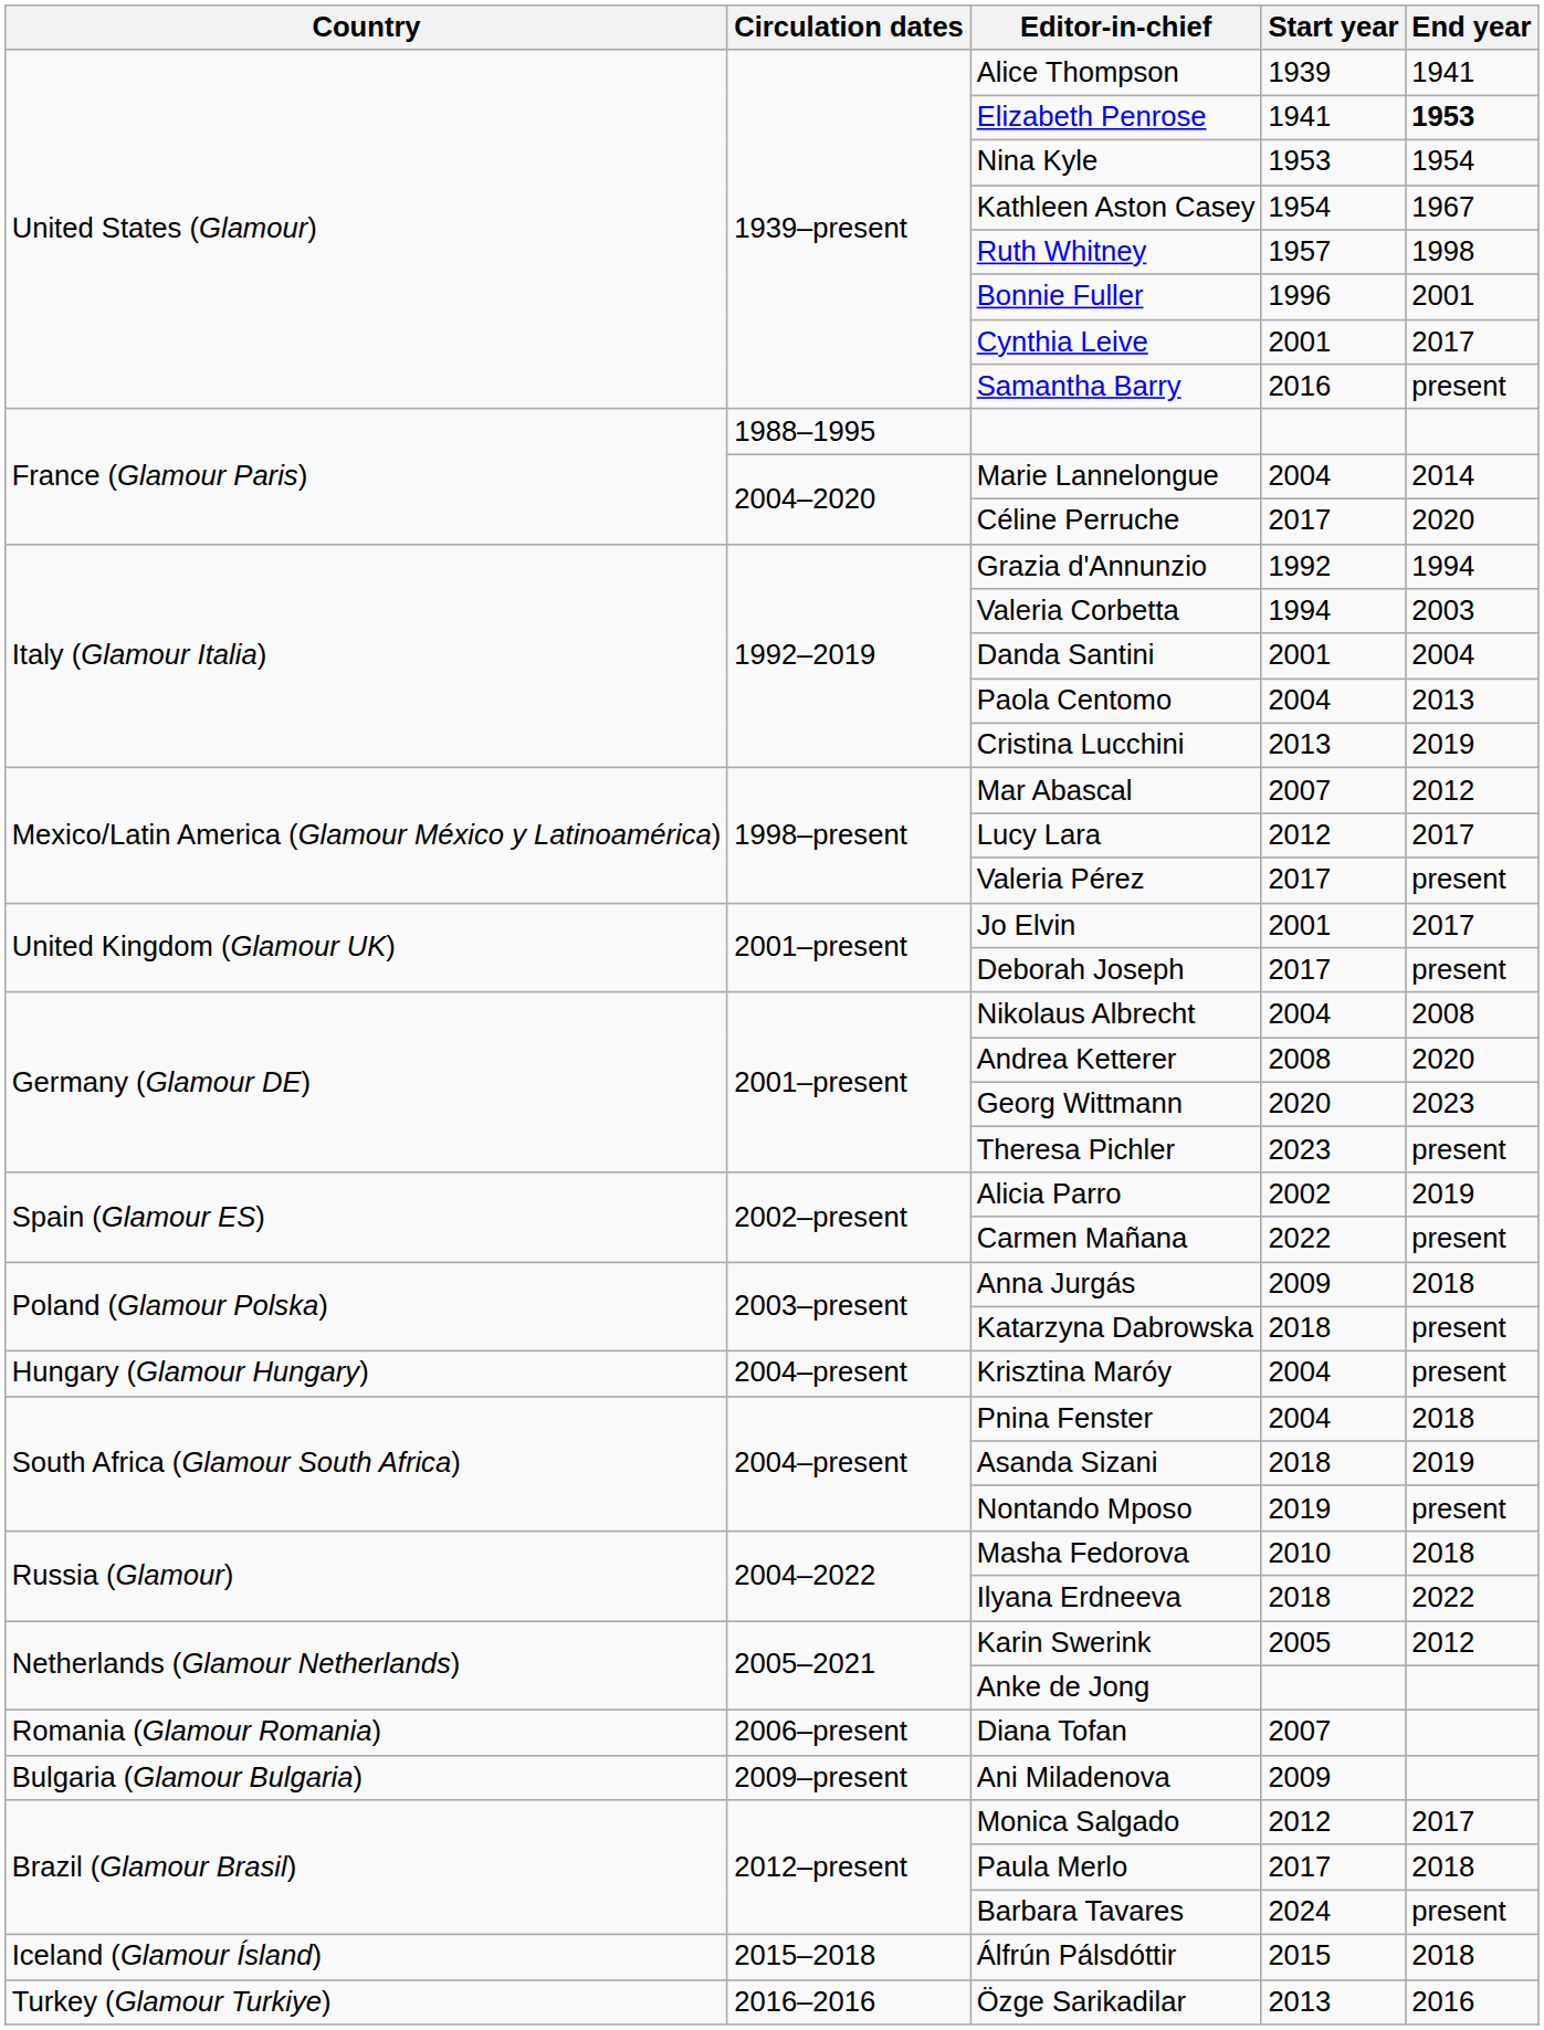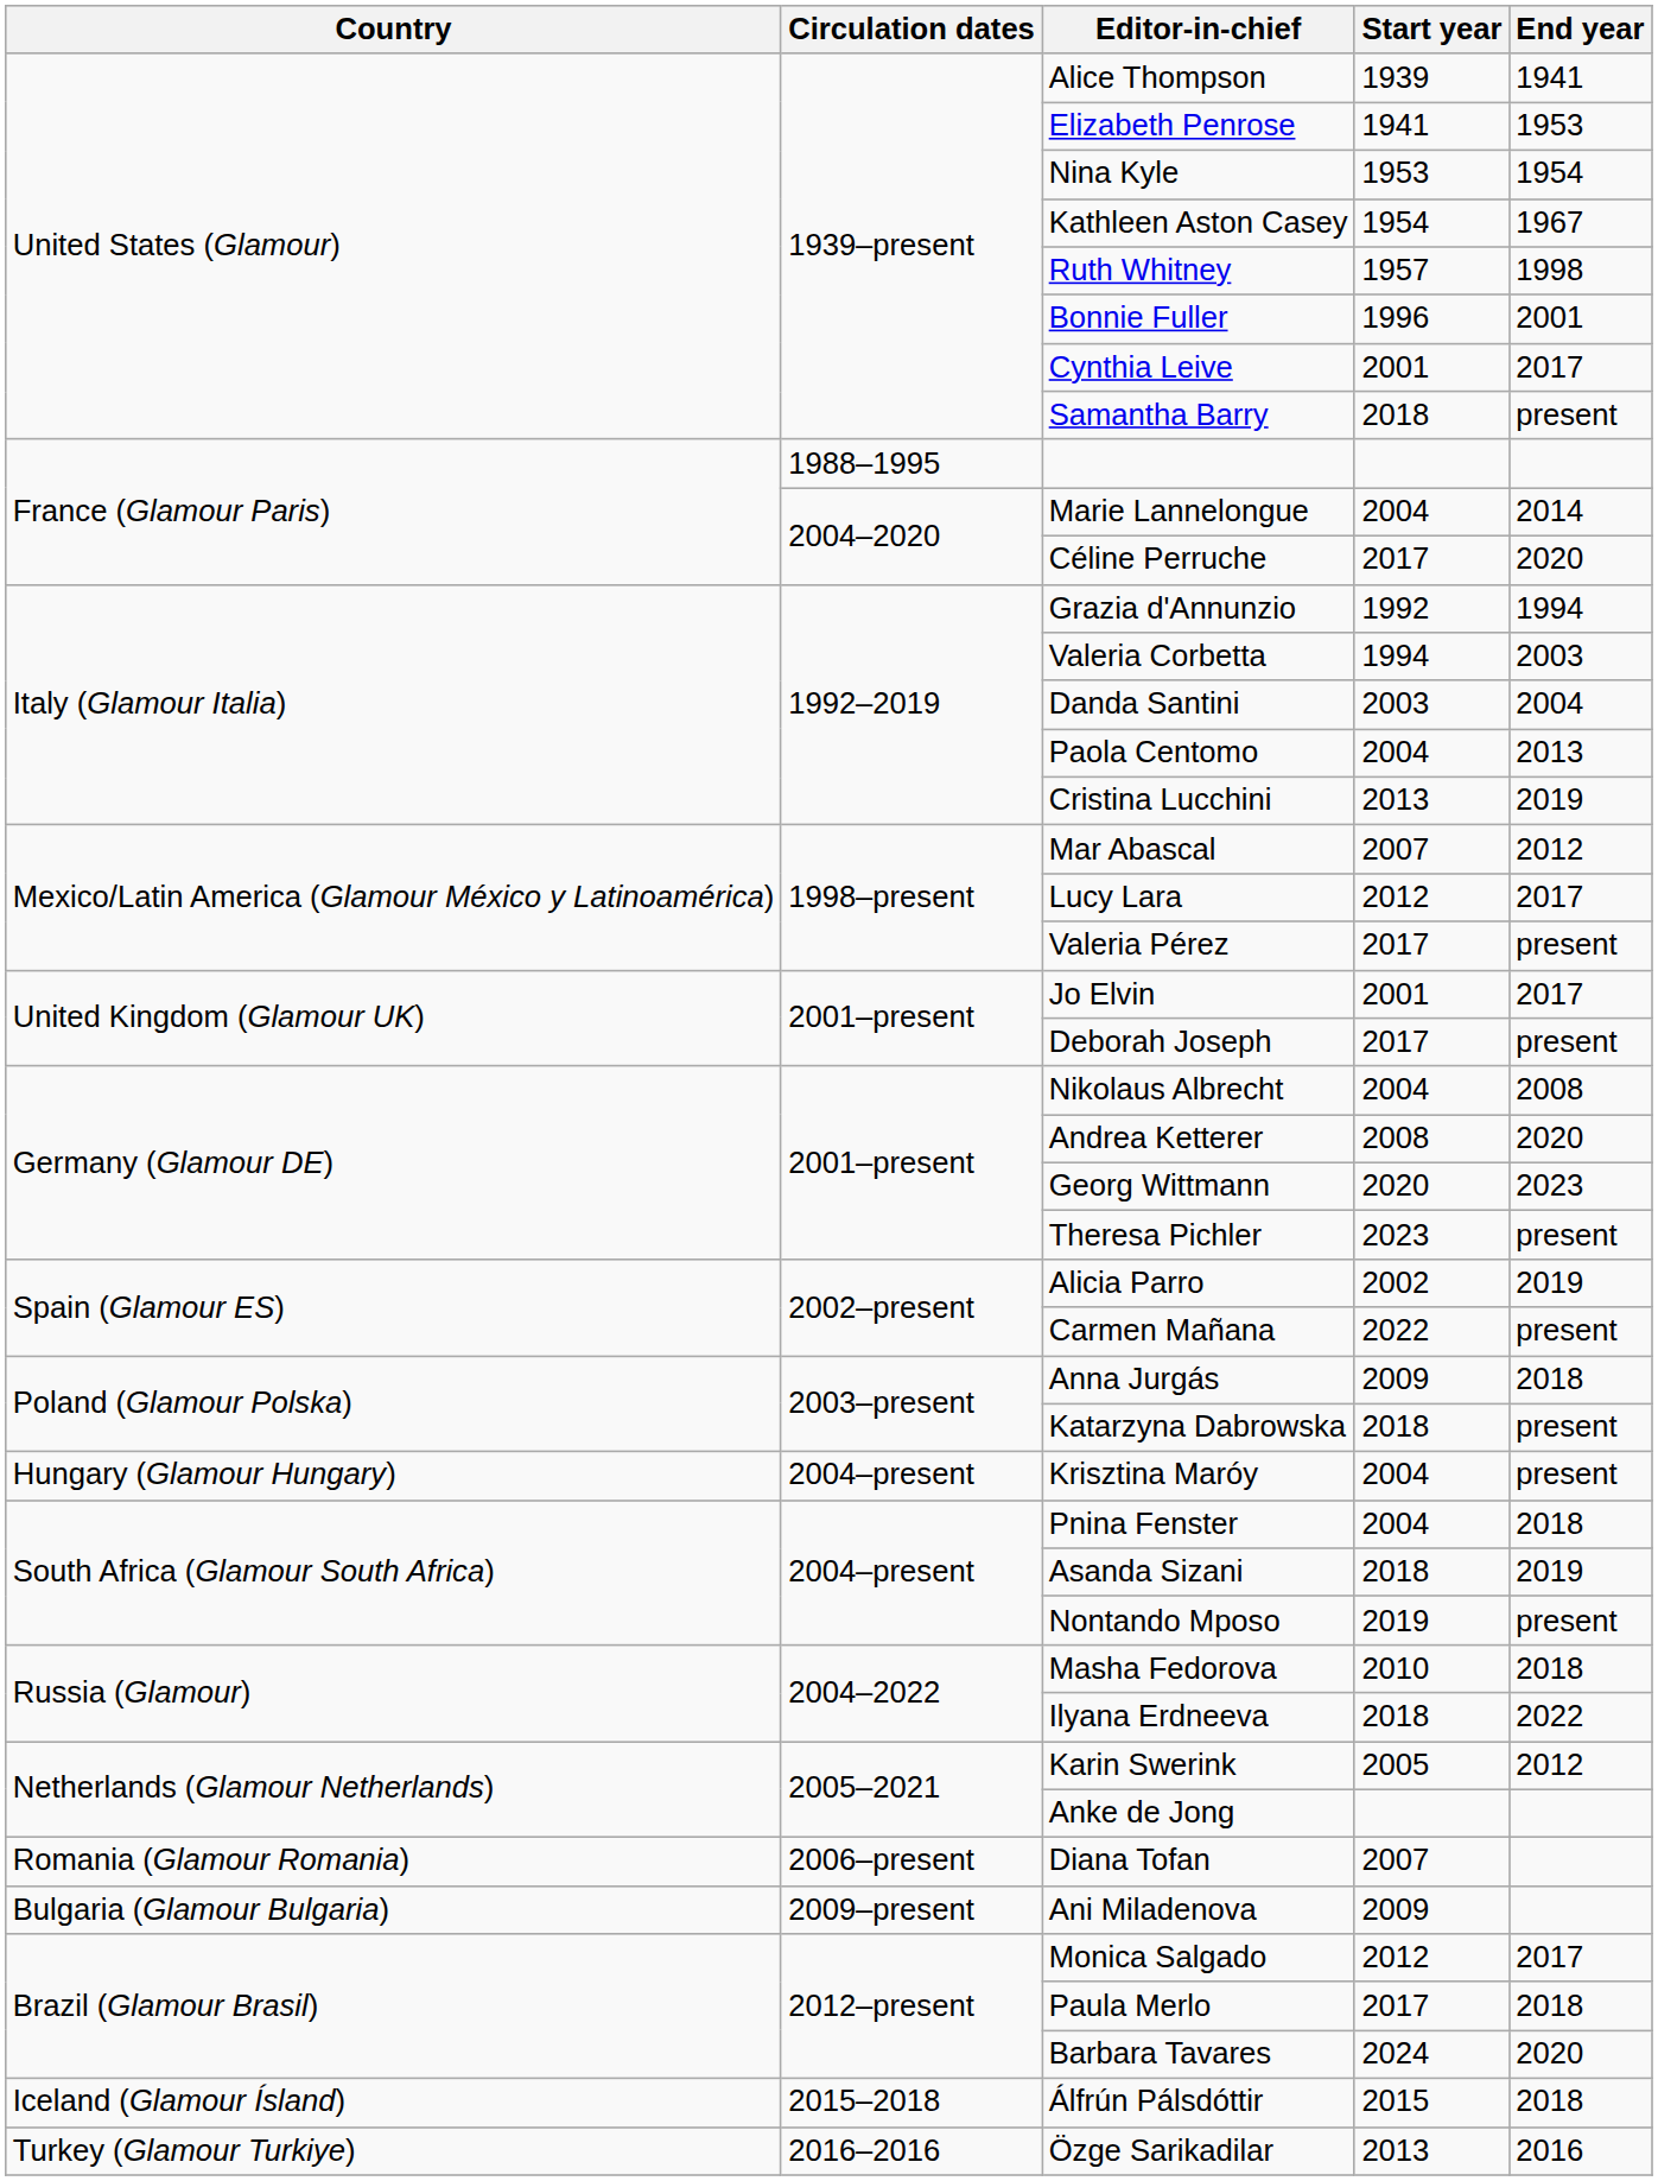Elizabeth Penrose | End year: bold -> normal
Samantha Barry | Start year: 2016 -> 2018
Danda Santini | Start year: 2001 -> 2003
Barbara Tavares | End year: present -> 2020
